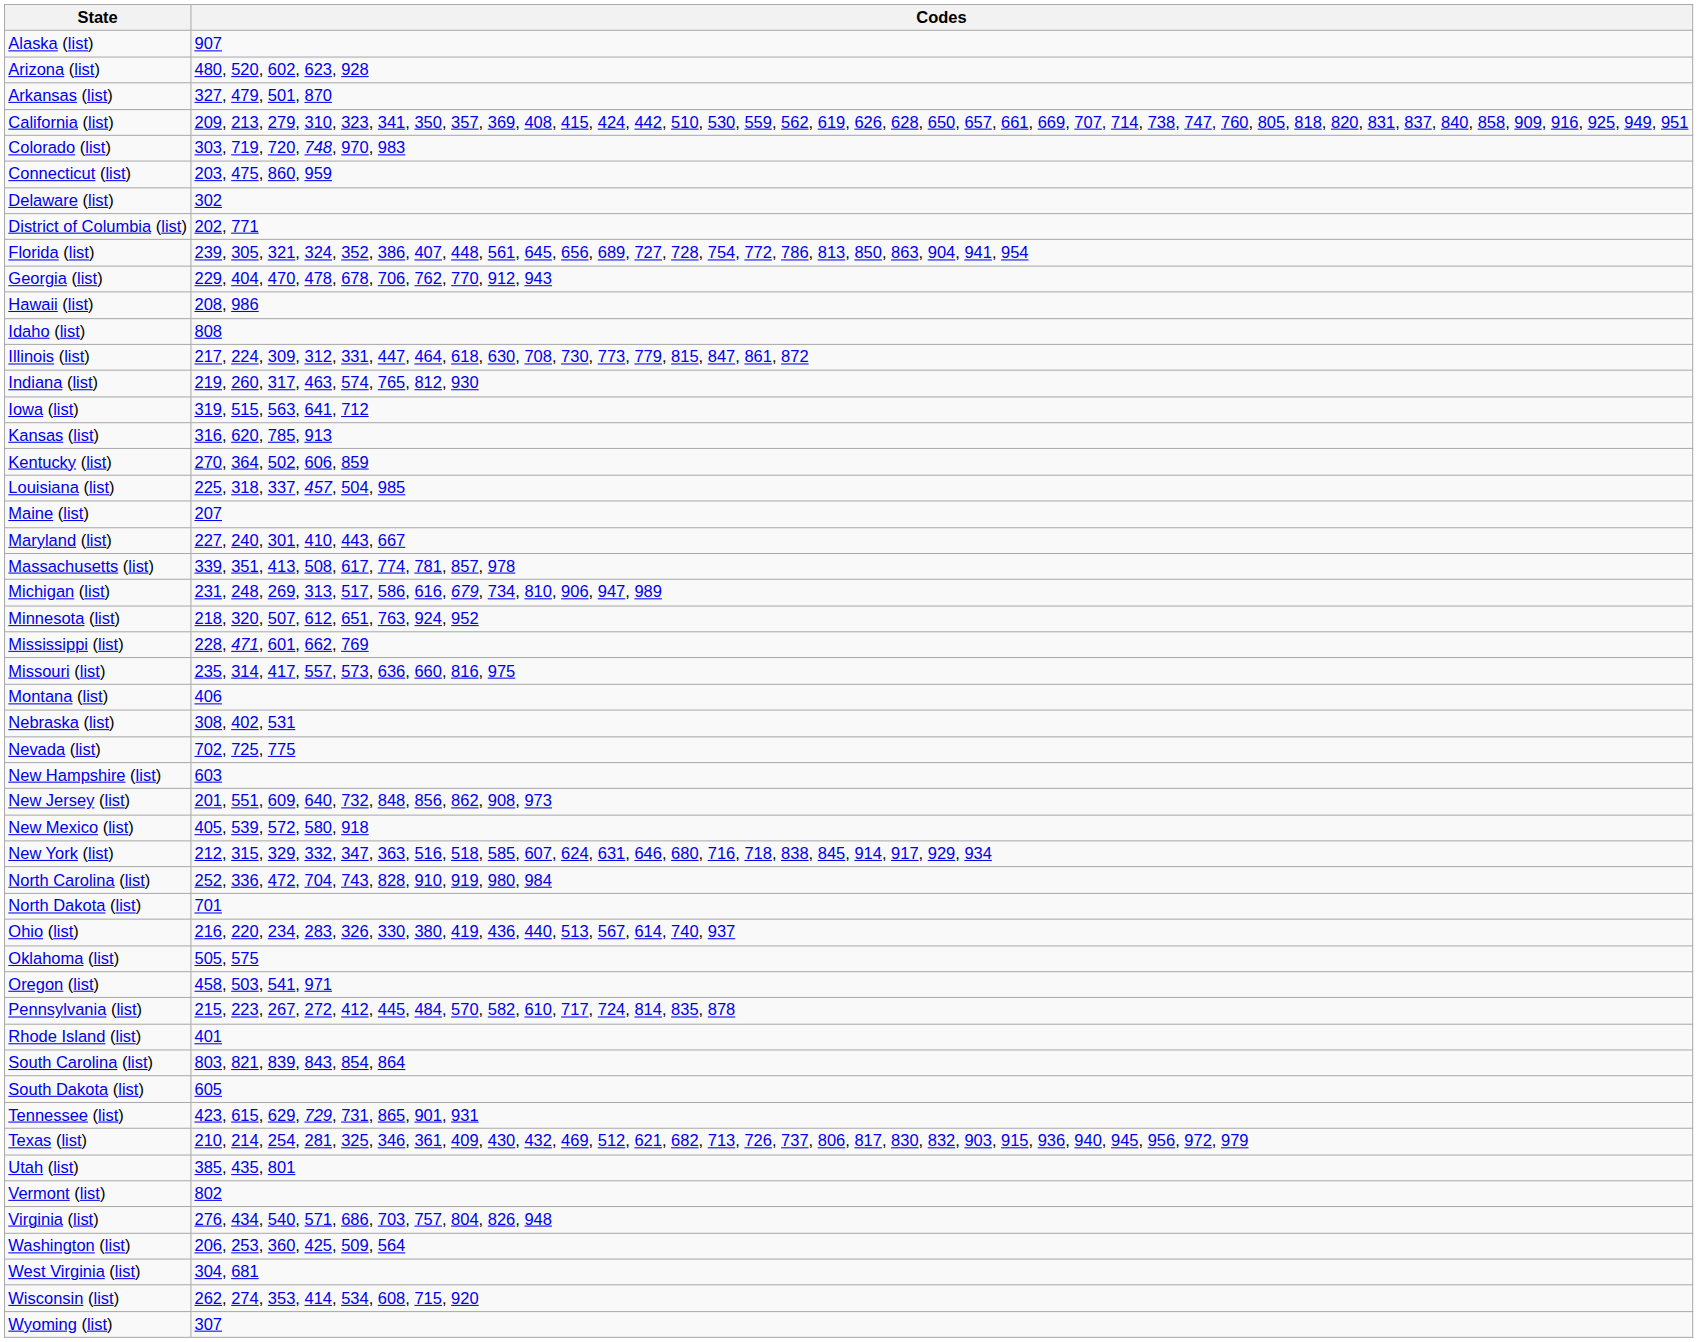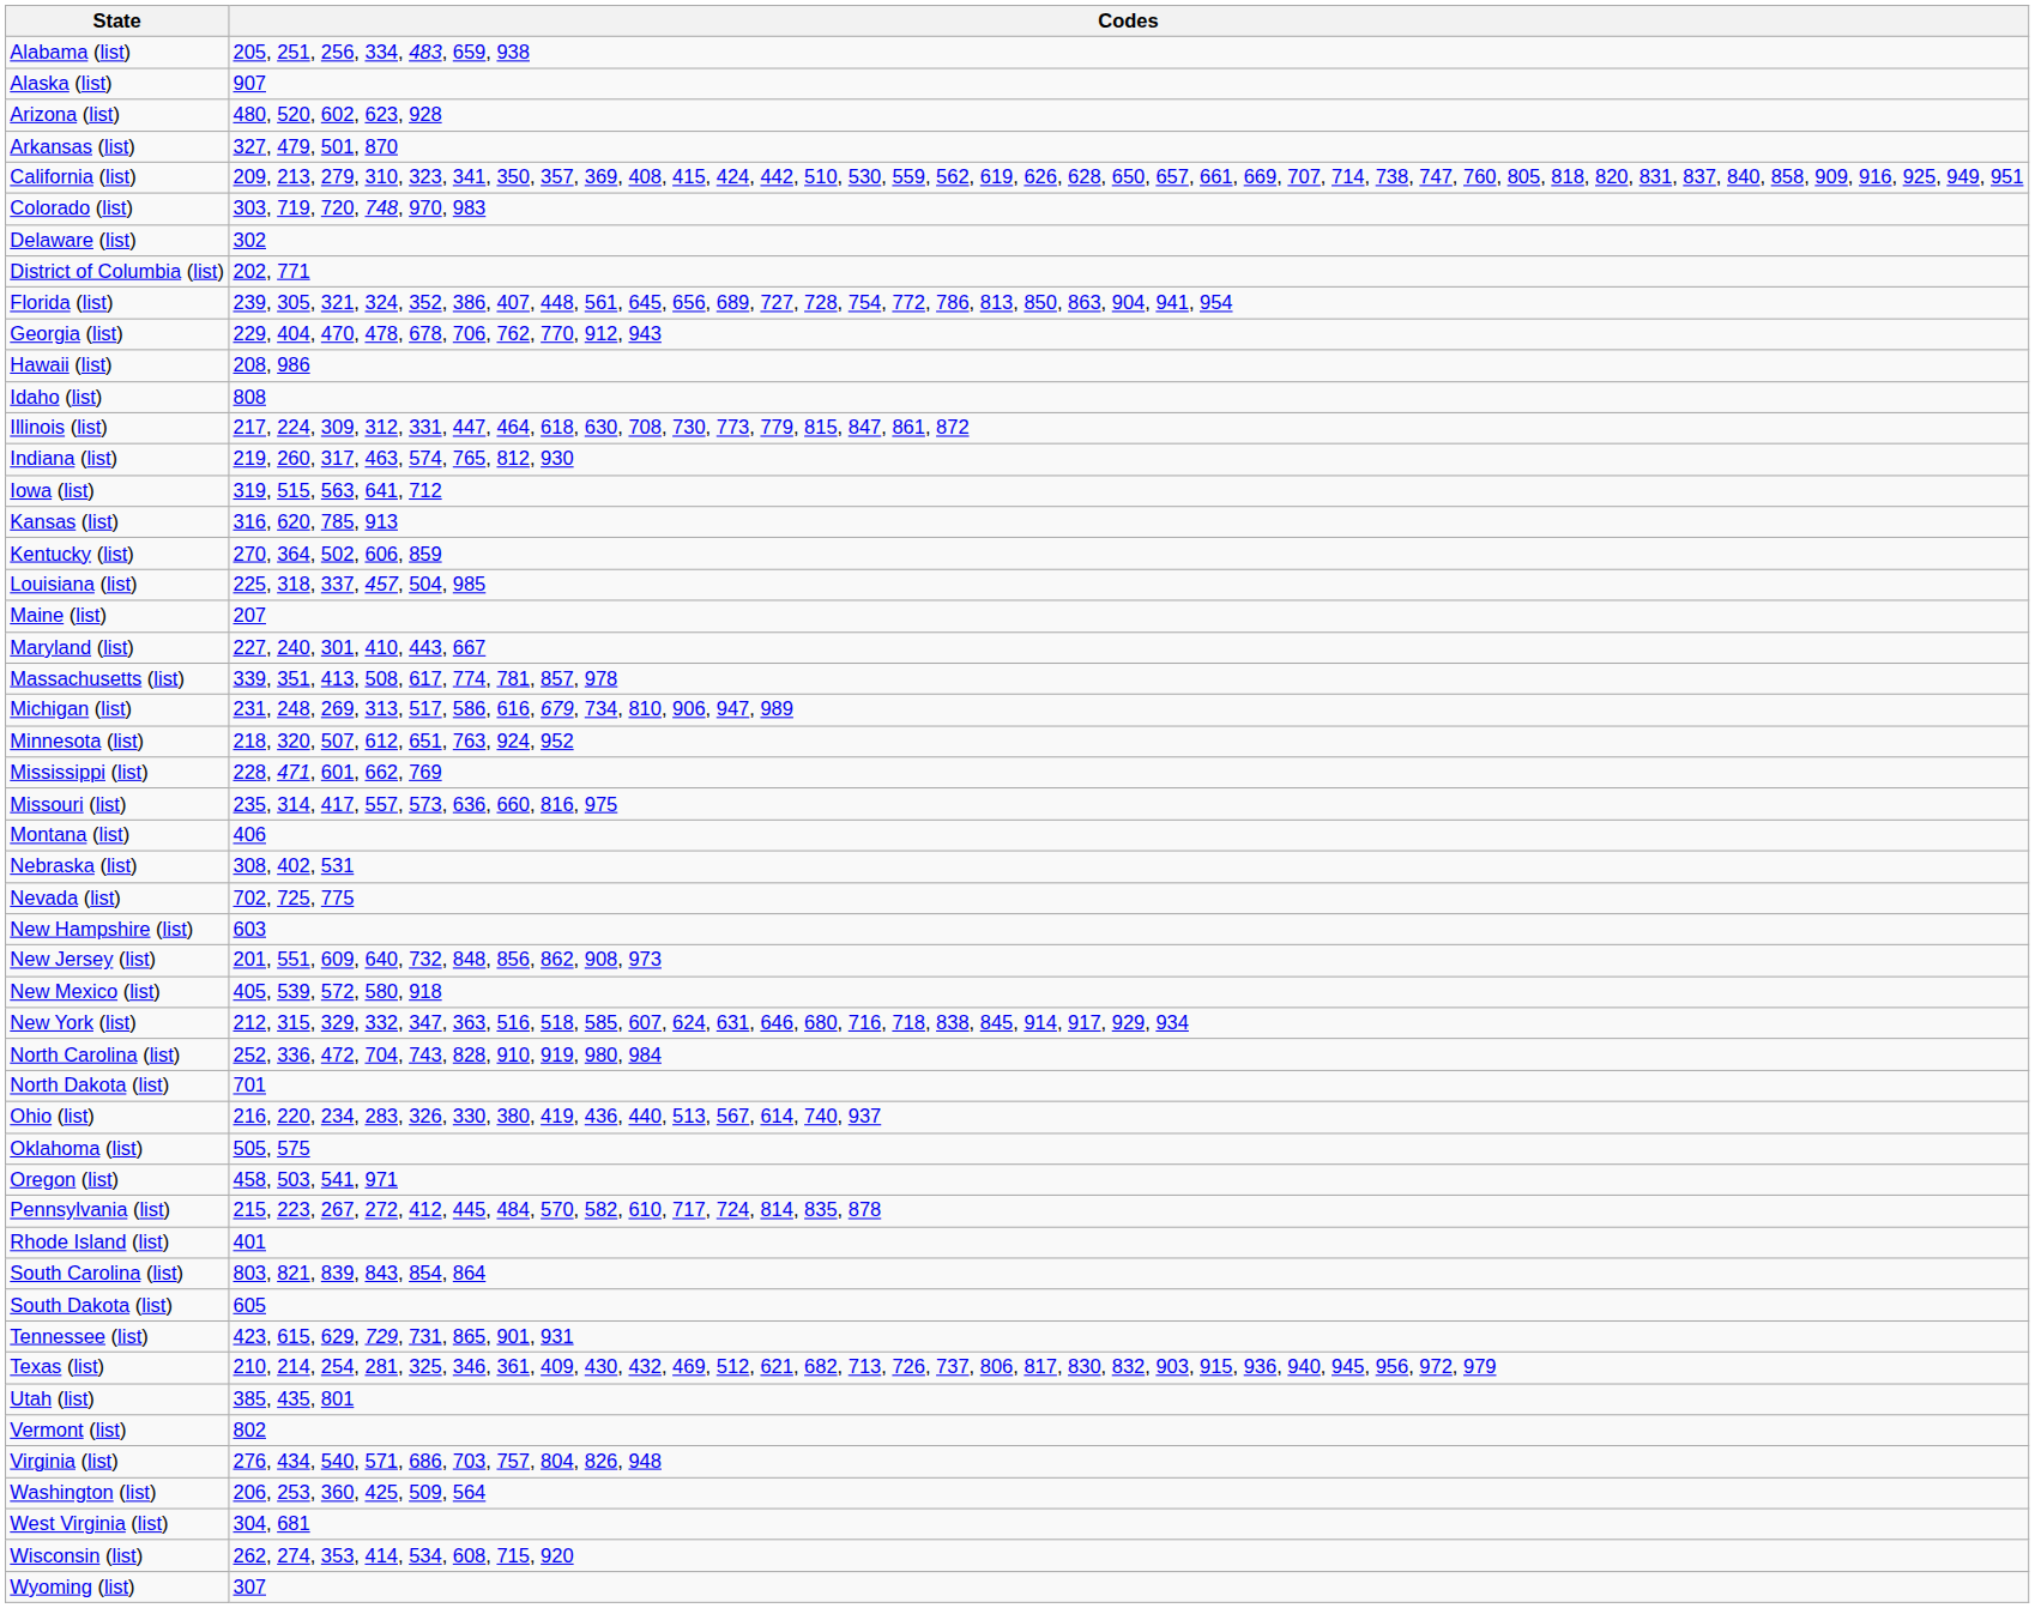+ row: Alabama (list) | 205, 251, 256, 334, 483, 659, 938
- row: Connecticut (list) | 203, 475, 860, 959
